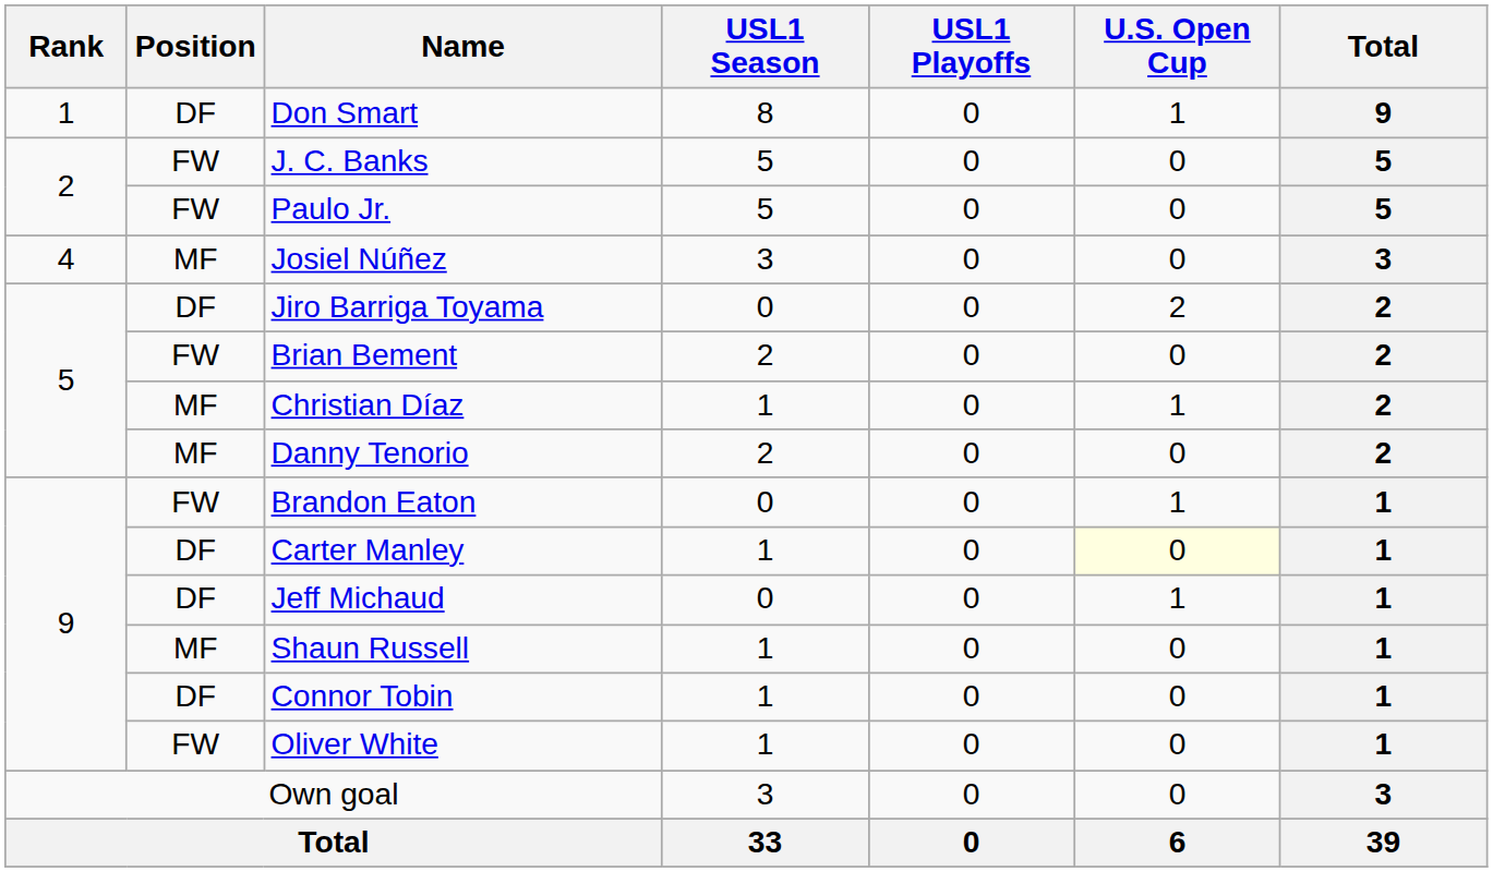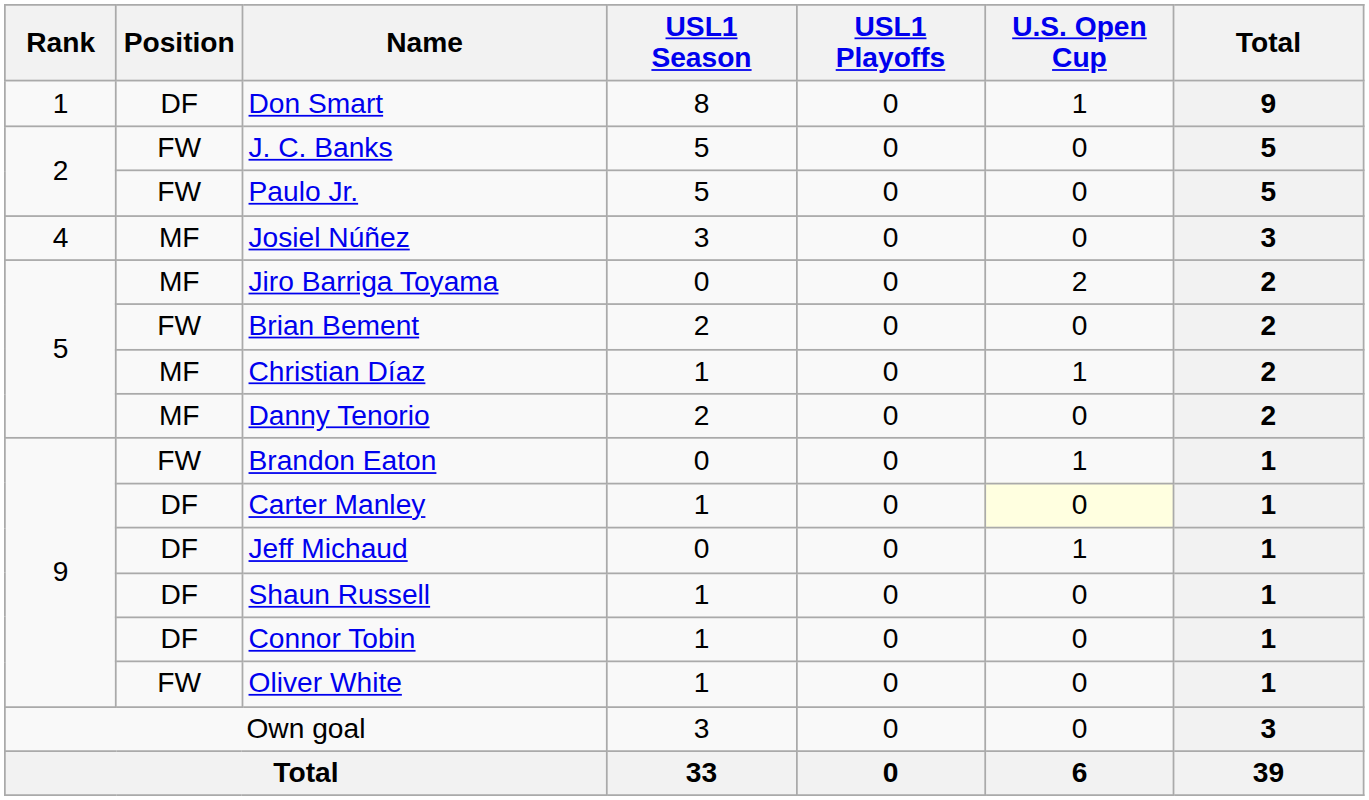Jiro Barriga Toyama | Position: DF -> MF
Shaun Russell | Position: MF -> DF
